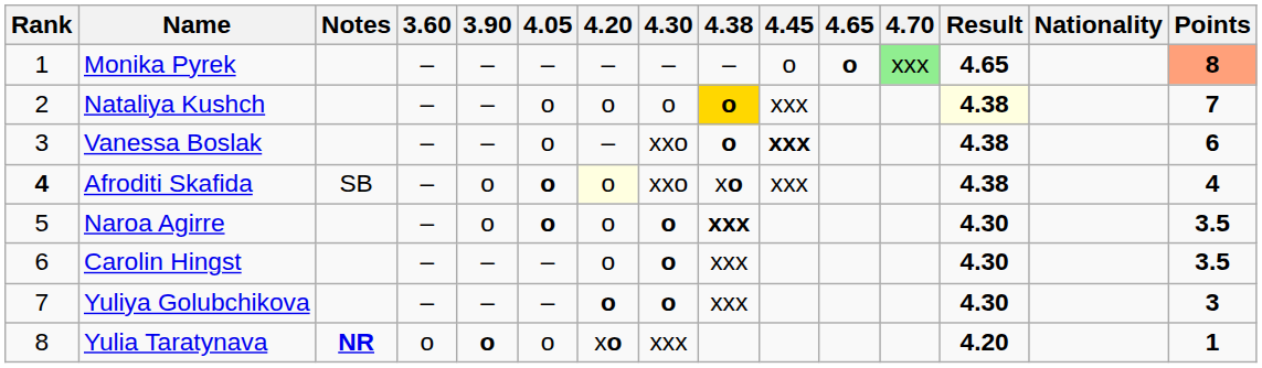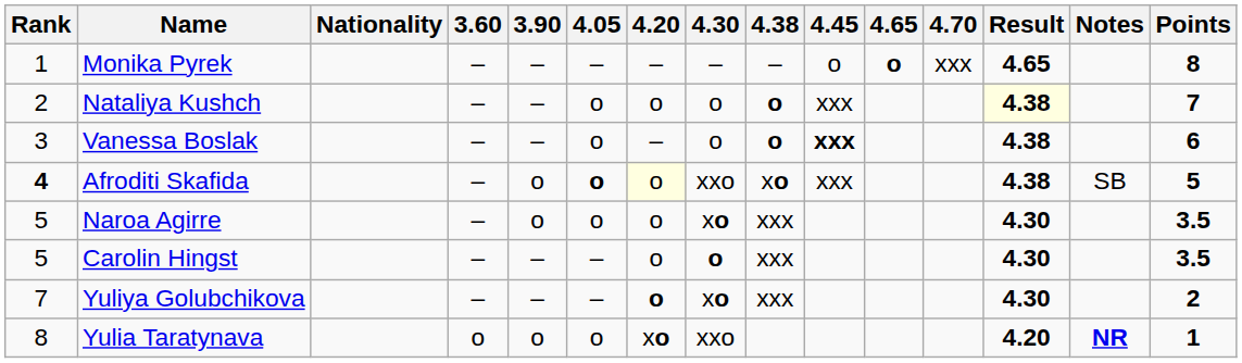columns swapped: Nationality <-> Notes
Monika Pyrek | 4.70: lightgreen background -> no background
Monika Pyrek | Points: lightsalmon background -> no background
Nataliya Kushch | 4.38: gold background -> no background
Vanessa Boslak | 4.30: xxo -> o
Afroditi Skafida | Points: 4 -> 5
Naroa Agirre | 4.05: bold -> normal
Naroa Agirre | 4.30: o -> xo
Naroa Agirre | 4.38: bold -> normal
Carolin Hingst | Rank: 6 -> 5
Yuliya Golubchikova | 4.30: o -> xo
Yuliya Golubchikova | Points: 3 -> 2
Yulia Taratynava | 3.90: bold -> normal
Yulia Taratynava | 4.30: xxx -> xxo
